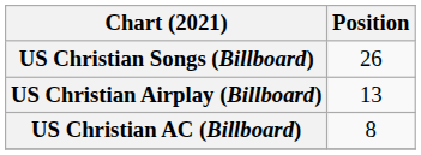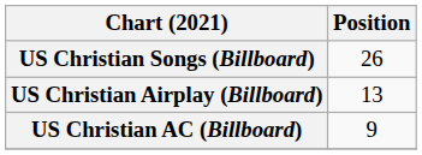US Christian AC (Billboard) | Position: 8 -> 9
